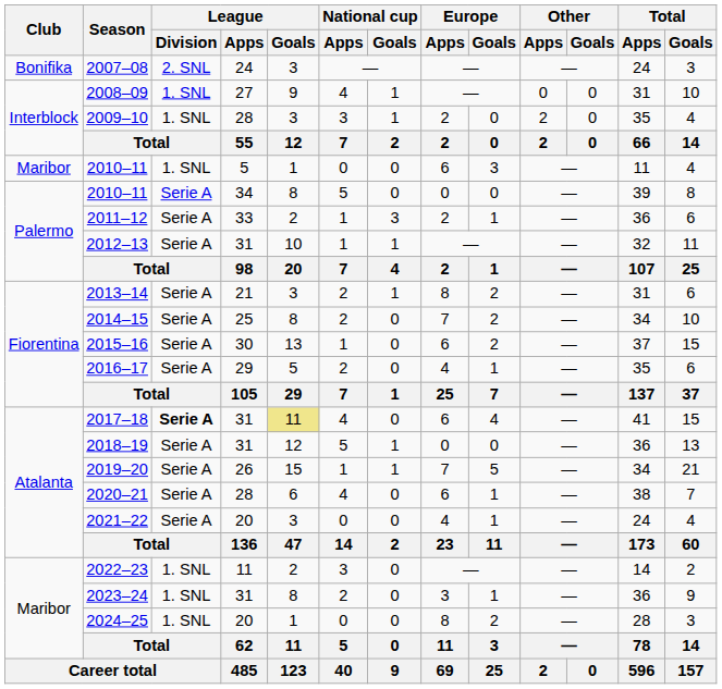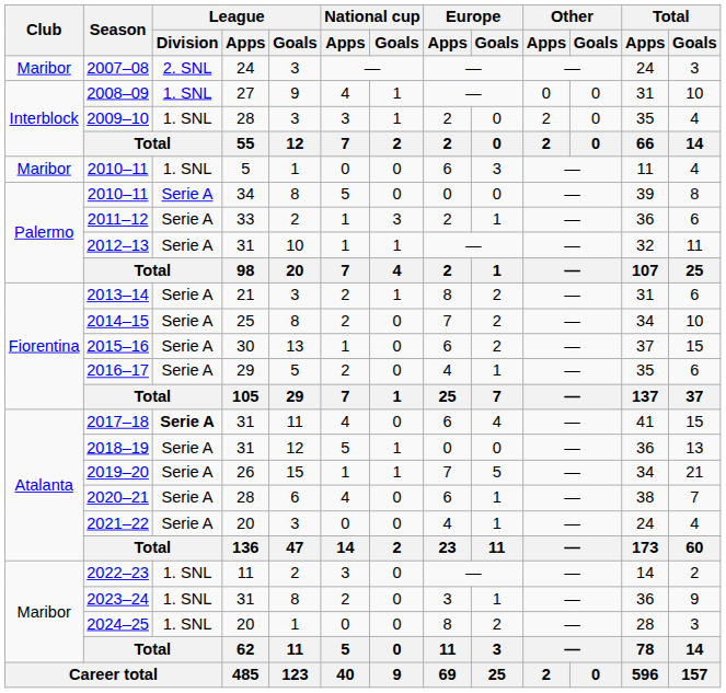2007–08 | Club: Bonifika -> Maribor
2017–18 | League / Goals: khaki background -> no background
